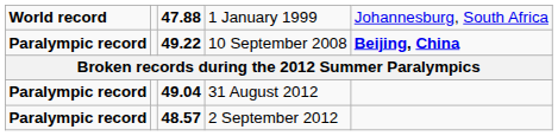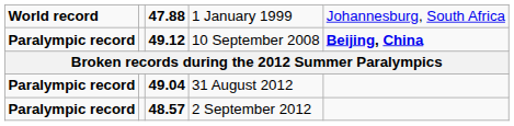10 September 2008 | column 3: 49.22 -> 49.12
